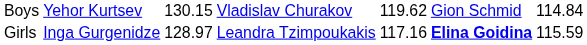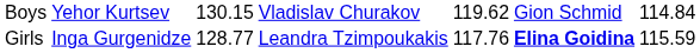Girls | column 3: 128.97 -> 128.77
Girls | column 5: 117.16 -> 117.76
